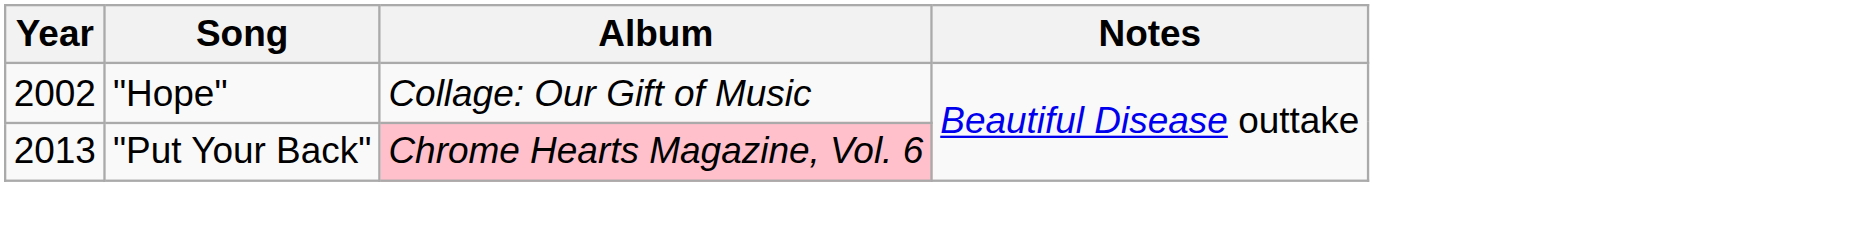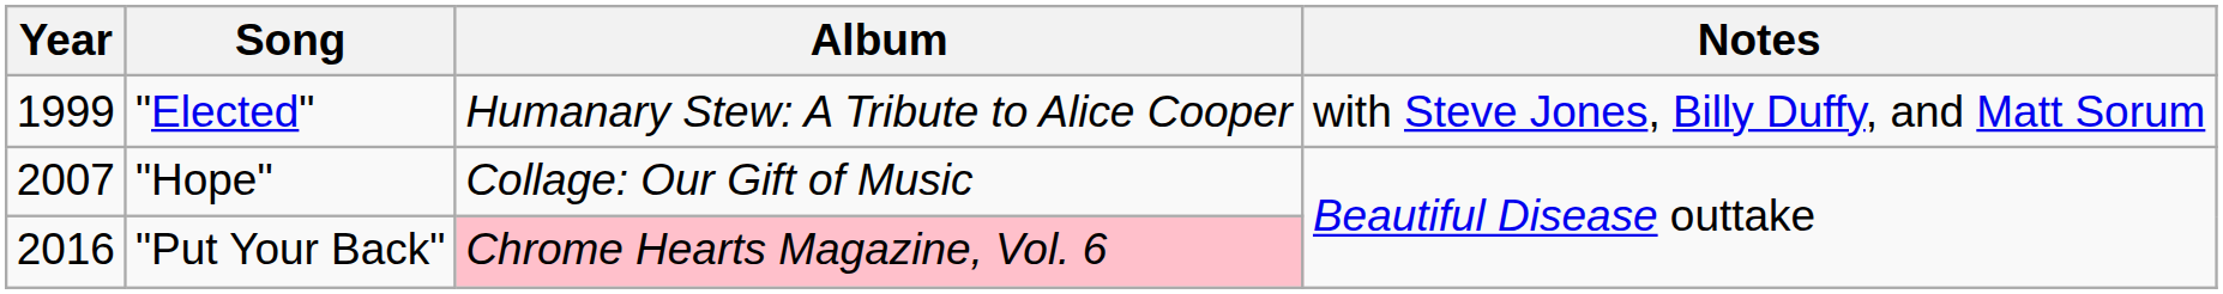+ row: 1999 | "Elected" | Humanary Stew: A Tribute to Alice Cooper | with Steve Jones, Billy Duffy, and Matt Sorum
"Hope" | Year: 2002 -> 2007
"Put Your Back" | Year: 2013 -> 2016
